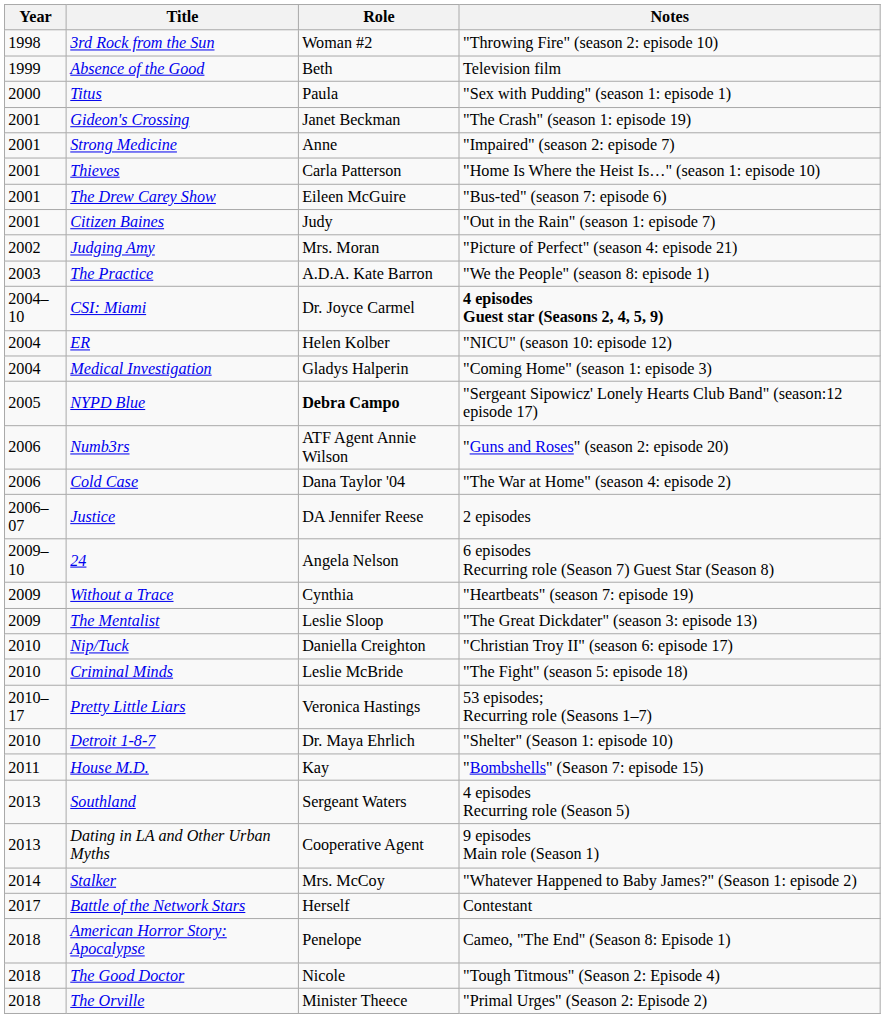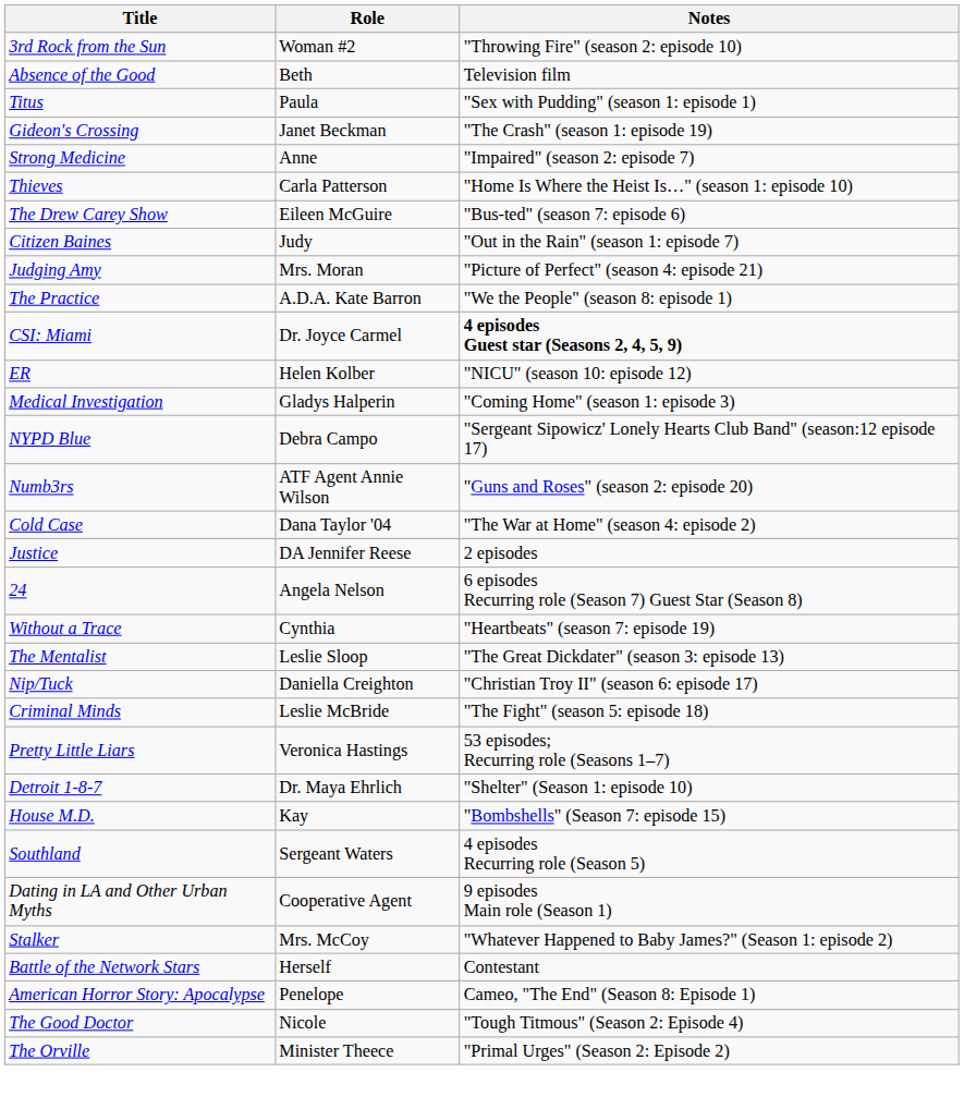- column: Year | 1998 | 1999 | 2000 | 2001 | 2001 | 2001 | 2001 | 2001 | 2002 | 2003 | 2004–10 | 2004 | 2004 | 2005 | 2006 | 2006 | 2006–07 | 2009–10 | 2009 | 2009 | 2010 | 2010 | 2010–17 | 2010 | 2011 | 2013 | 2013 | 2014 | 2017 | 2018 | 2018 | 2018
NYPD Blue | Role: bold -> normal
